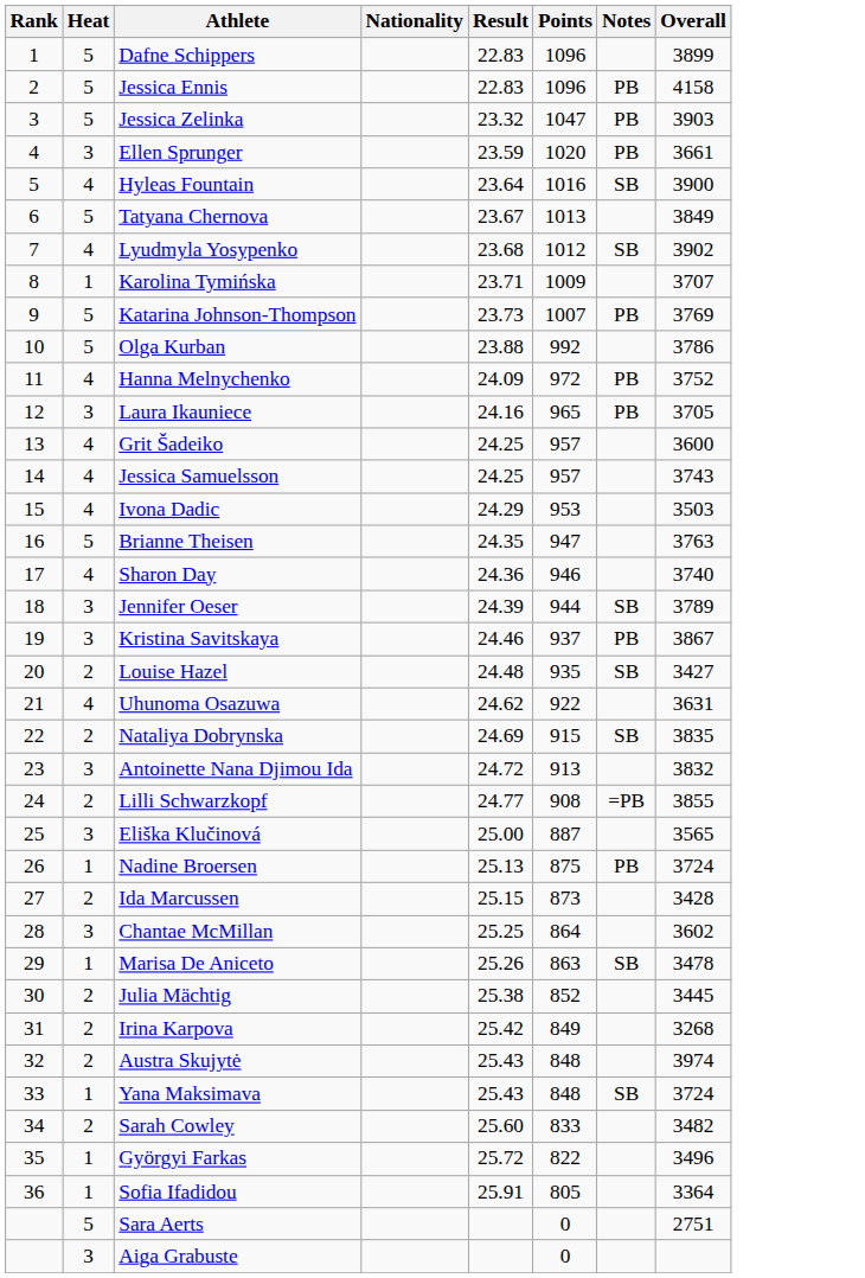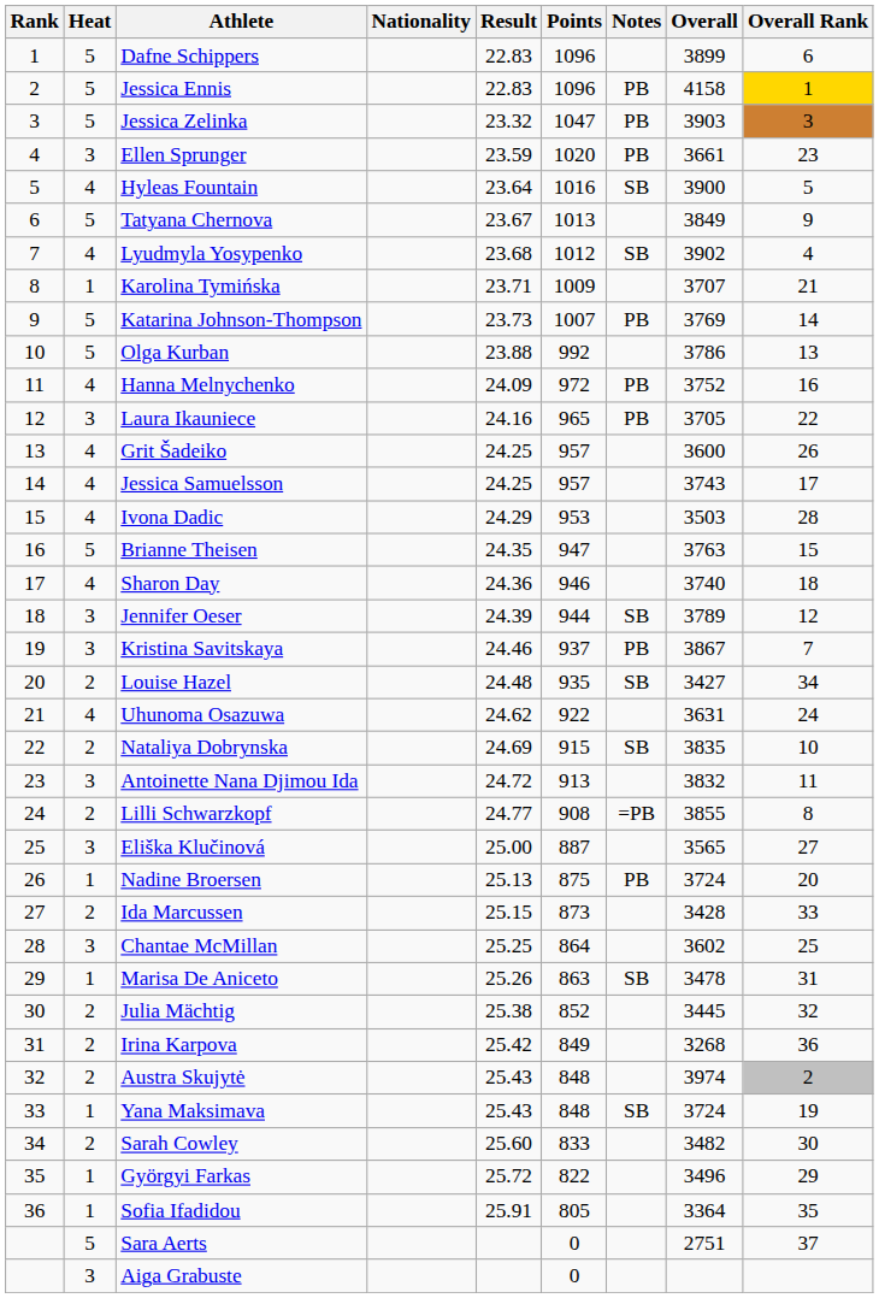+ column: Overall Rank | 6 | 1 | 3 | 23 | 5 | 9 | 4 | 21 | 14 | 13 | 16 | 22 | 26 | 17 | 28 | 15 | 18 | 12 | 7 | 34 | 24 | 10 | 11 | 8 | 27 | 20 | 33 | 25 | 31 | 32 | 36 | 2 | 19 | 30 | 29 | 35 | 37
